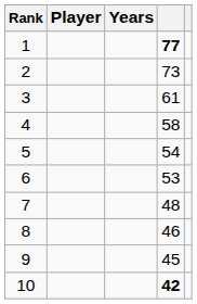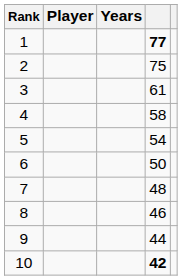2 | column 4: 73 -> 75
6 | column 4: 53 -> 50
9 | column 4: 45 -> 44
